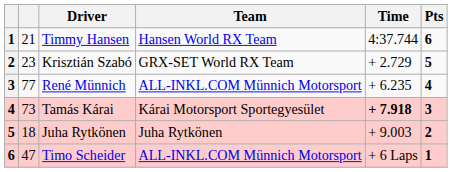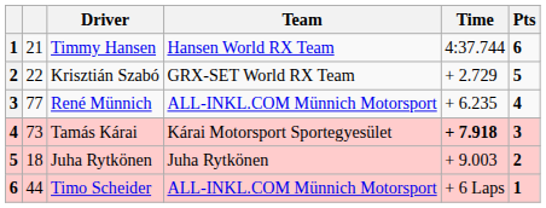Krisztián Szabó | column 2: 23 -> 22
Timo Scheider | column 2: 47 -> 44
